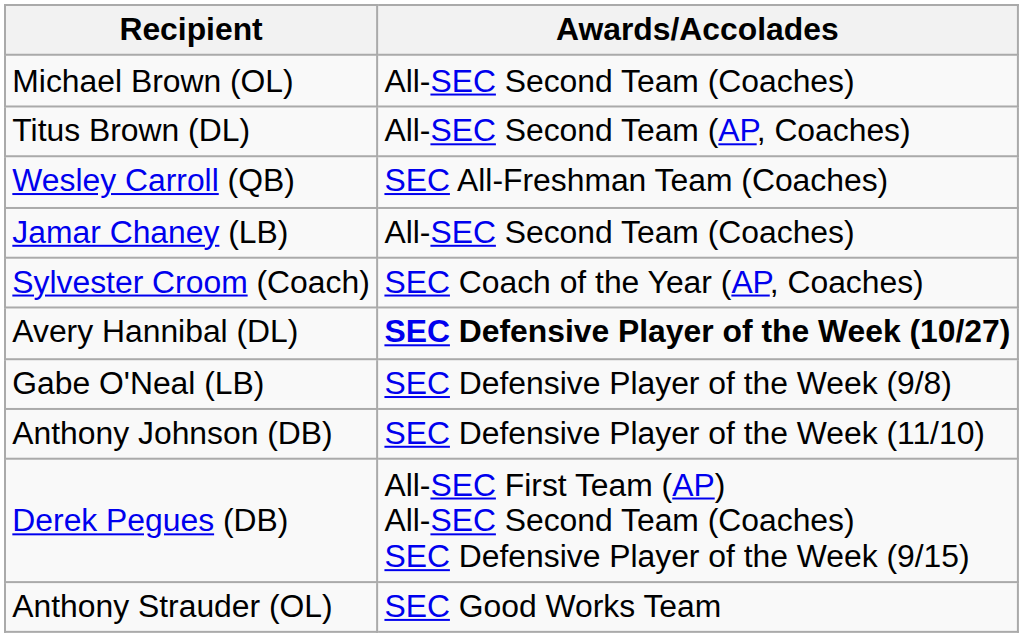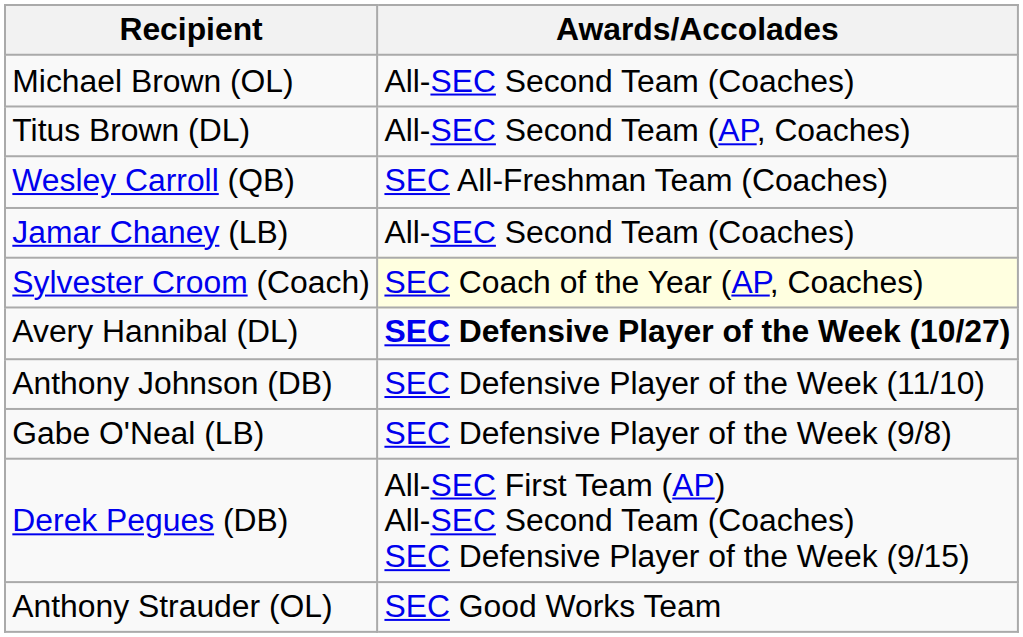Sylvester Croom (Coach) | Awards/Accolades: no background -> lightyellow background
rows swapped: Anthony Johnson (DB) <-> Gabe O'Neal (LB)
